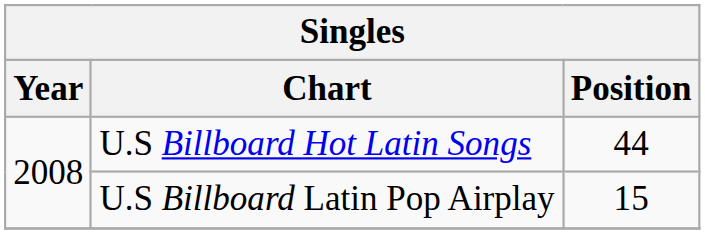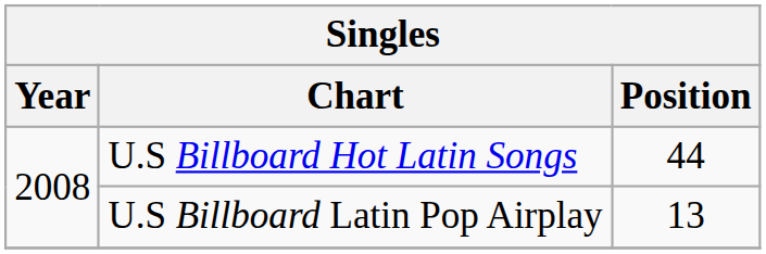U.S Billboard Latin Pop Airplay | Position: 15 -> 13
